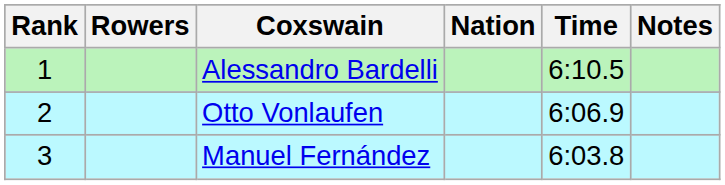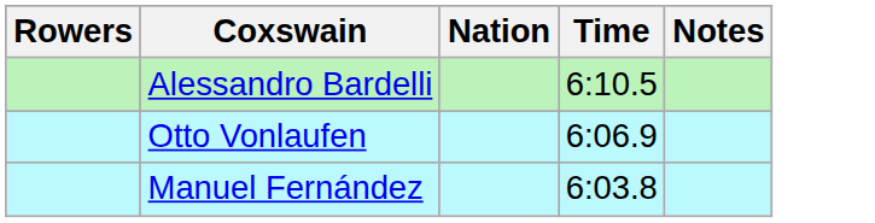- column: Rank | 1 | 2 | 3
